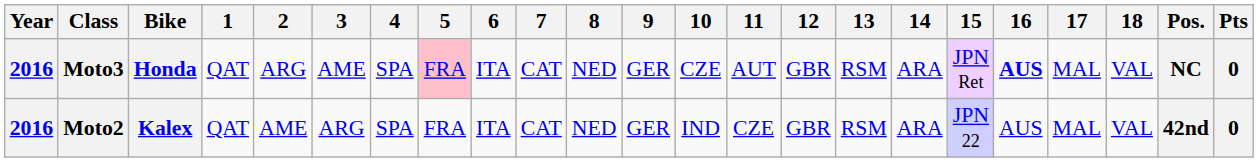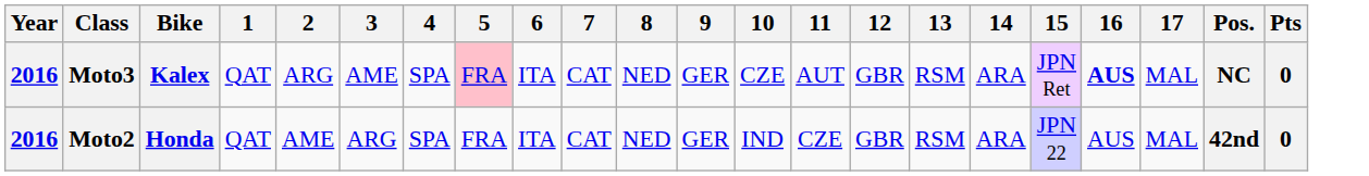- column: 18 | VAL | VAL
Moto3 | Bike: Honda -> Kalex
Moto2 | Bike: Kalex -> Honda
